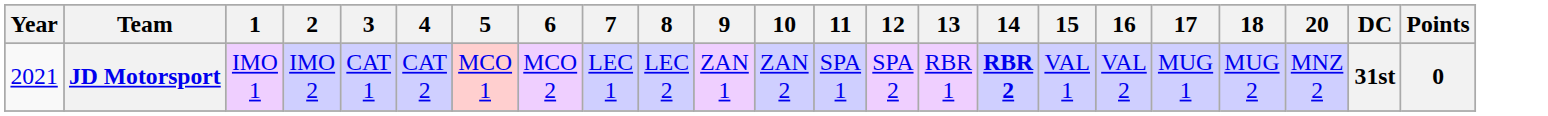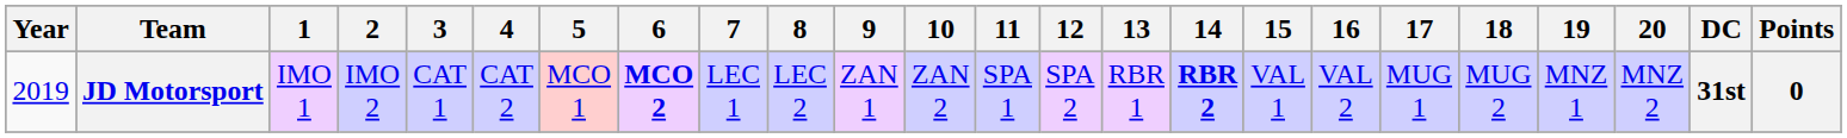+ column: 19 | MNZ 1
JD Motorsport | Year: 2021 -> 2019
JD Motorsport | 6: normal -> bold
